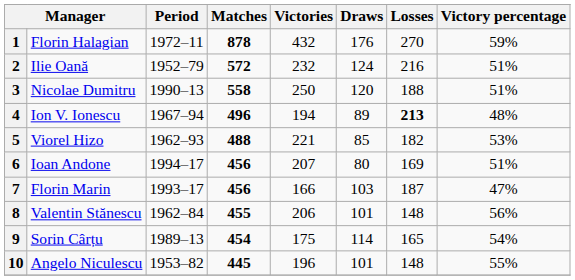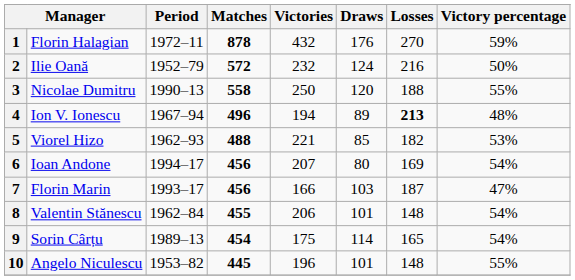2 | Victory percentage: 51% -> 50%
3 | Victory percentage: 51% -> 55%
6 | Victory percentage: 51% -> 54%
8 | Victory percentage: 56% -> 54%
